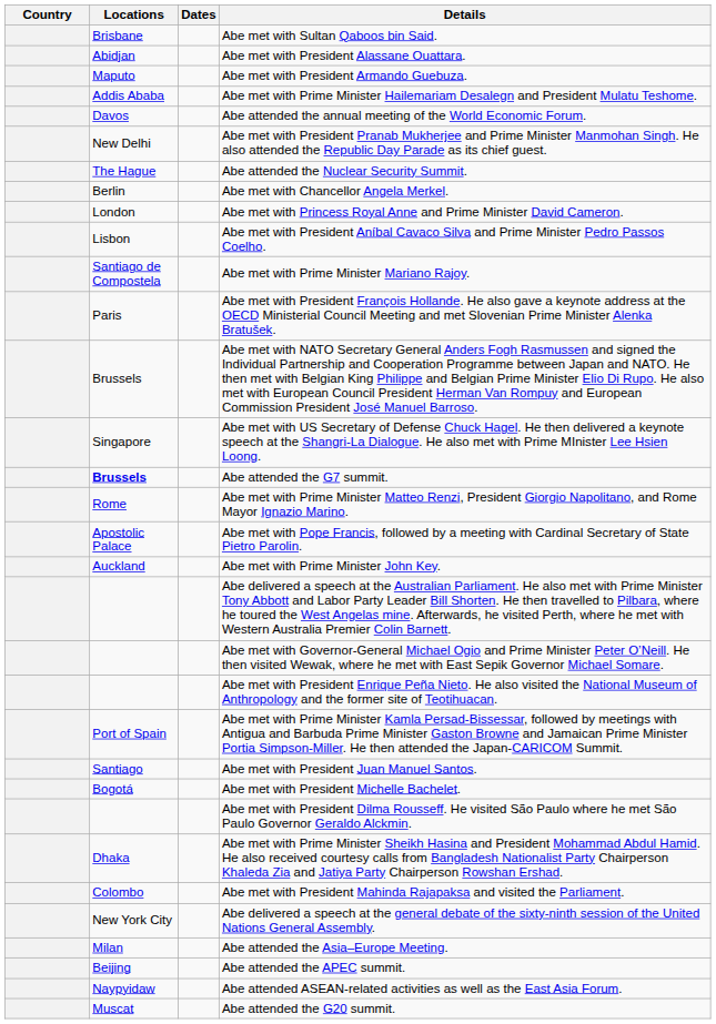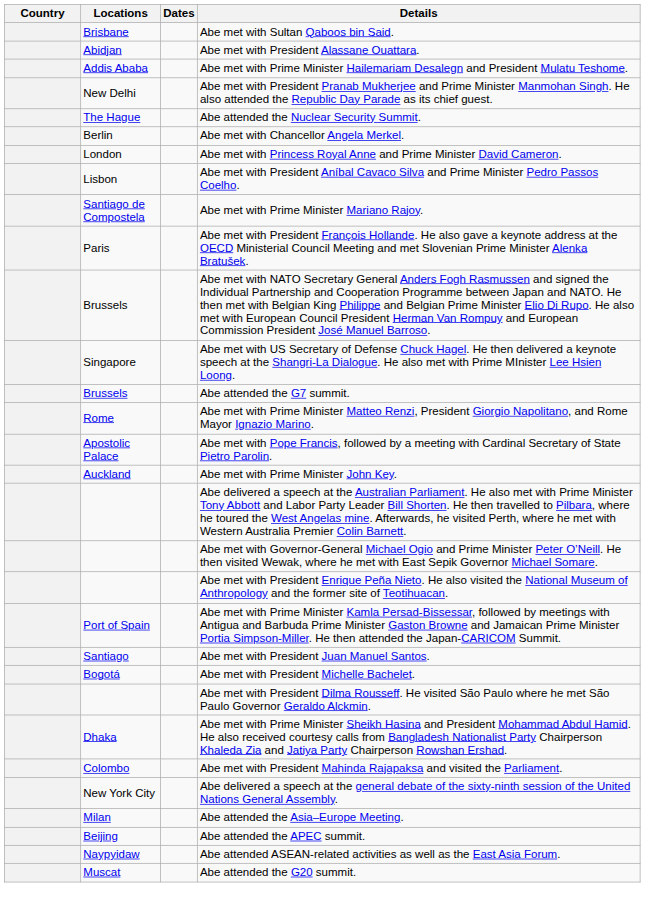- row: Maputo | Abe met with President Armando Guebuza.
- row: Davos | Abe attended the annual meeting of the World Economic Forum.
Abe attended the G7 summit. | Locations: bold -> normal
